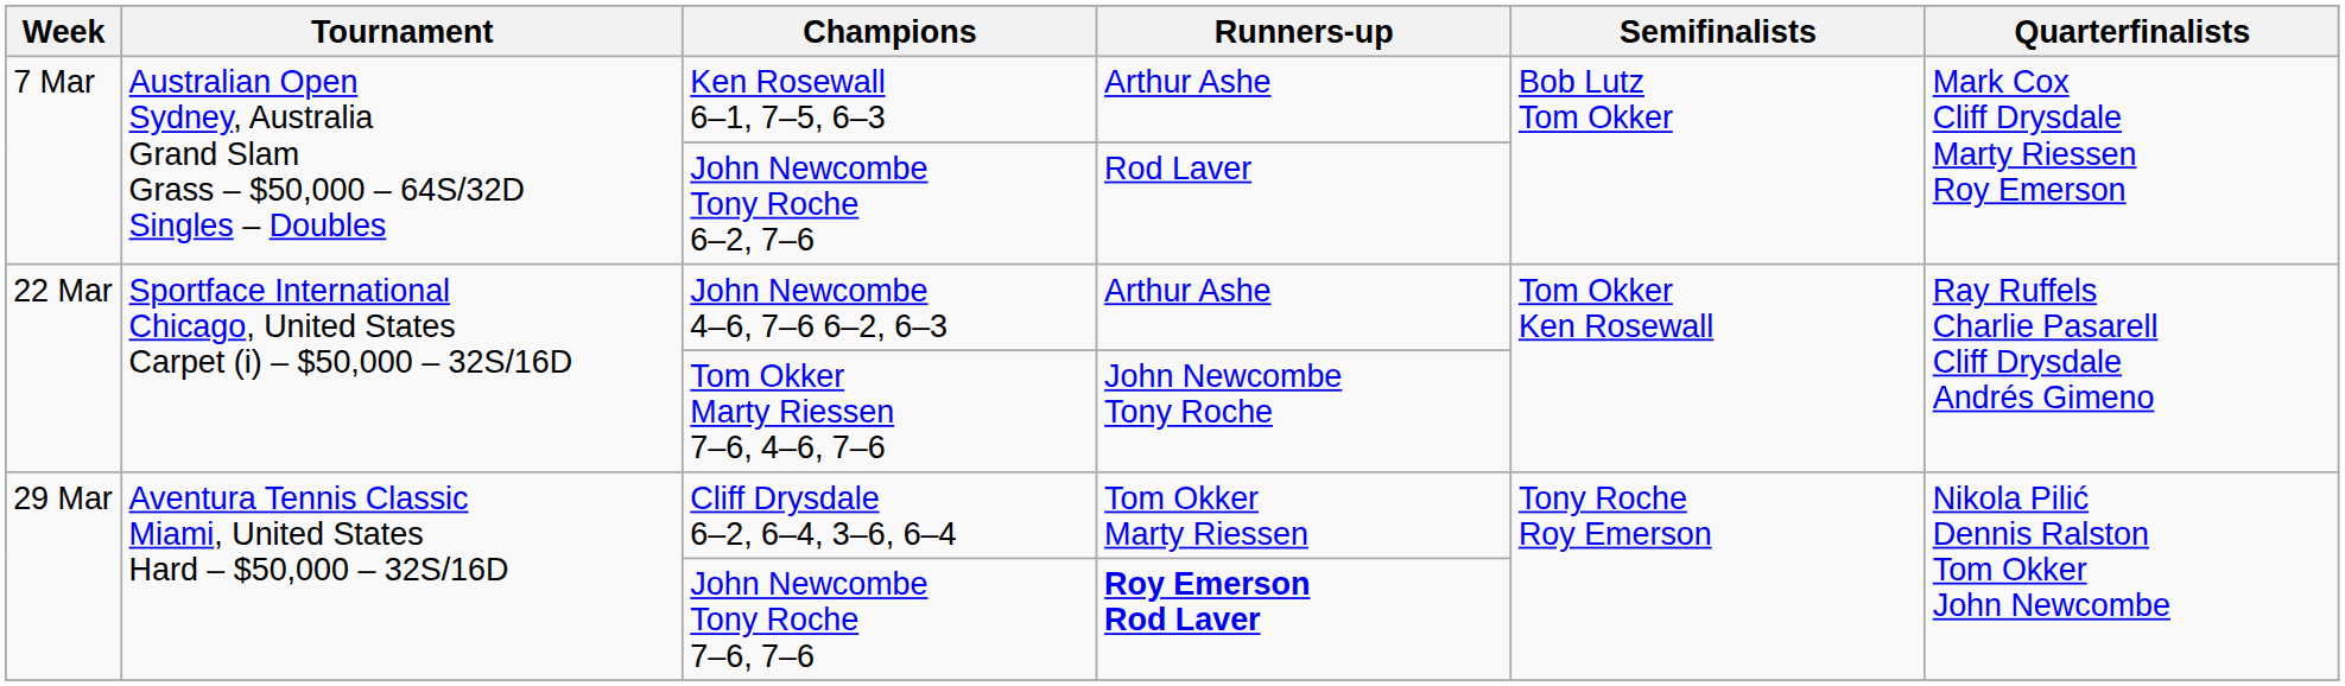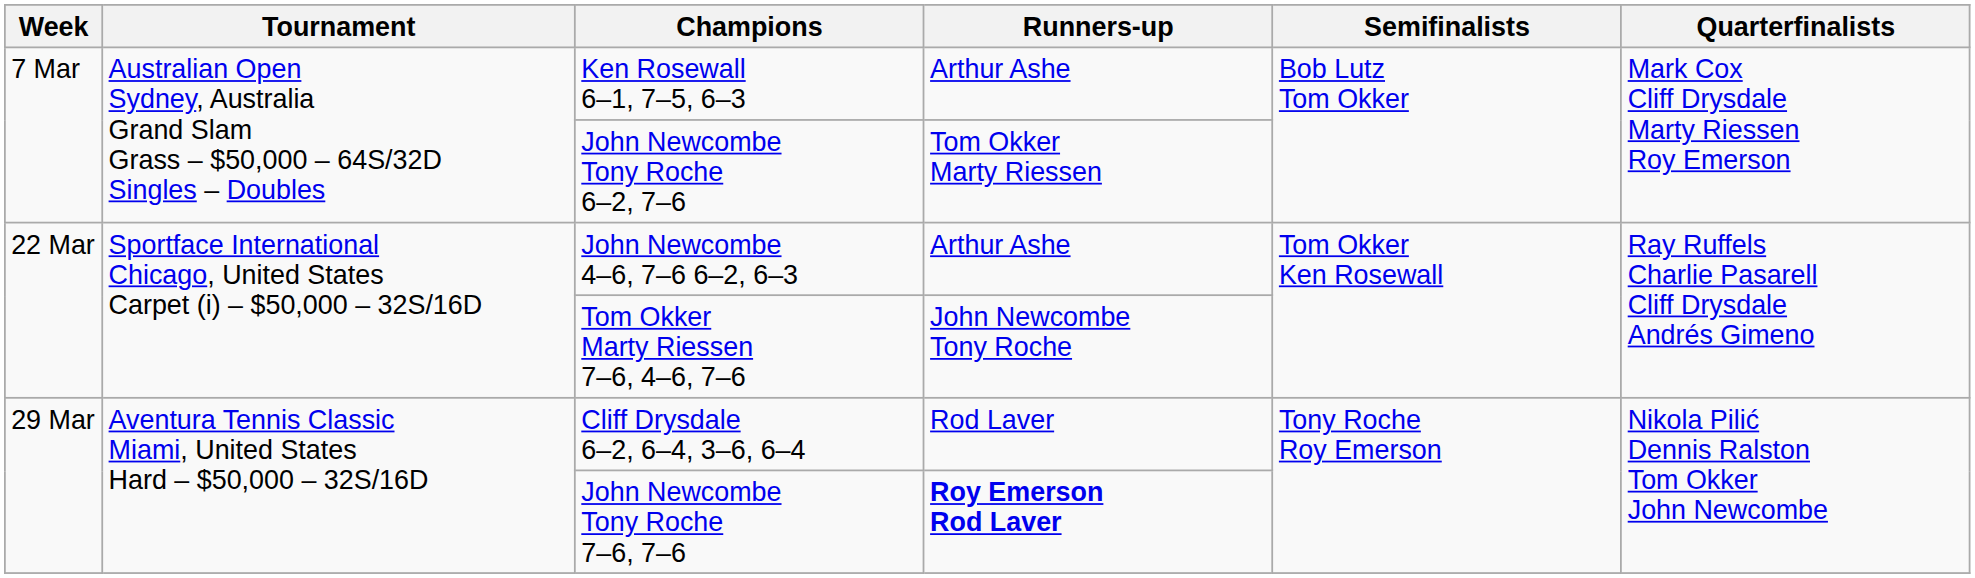John Newcombe Tony Roche 6–2, 7–6 | Runners-up: Rod Laver -> Tom Okker Marty Riessen
Cliff Drysdale 6–2, 6–4, 3–6, 6–4 | Runners-up: Tom Okker Marty Riessen -> Rod Laver
